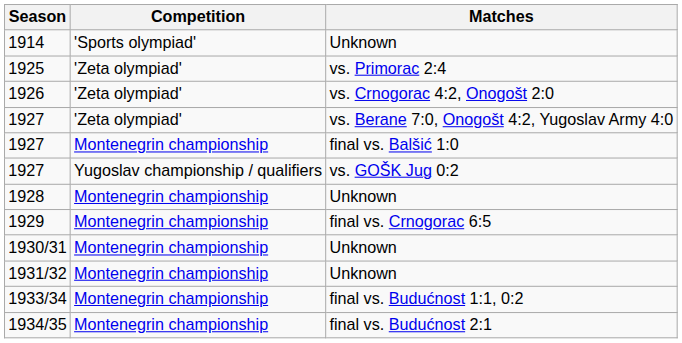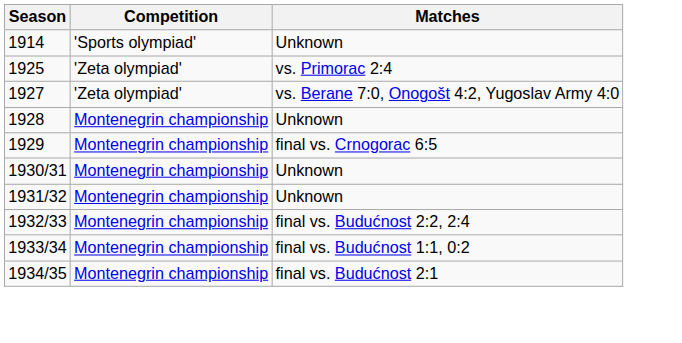- row: 1926 | 'Zeta olympiad' | vs. Crnogorac 4:2, Onogošt 2:0
- row: 1927 | Montenegrin championship | final vs. Balšić 1:0
- row: 1927 | Yugoslav championship / qualifiers | vs. GOŠK Jug 0:2
+ row: 1932/33 | Montenegrin championship | final vs. Budućnost 2:2, 2:4
